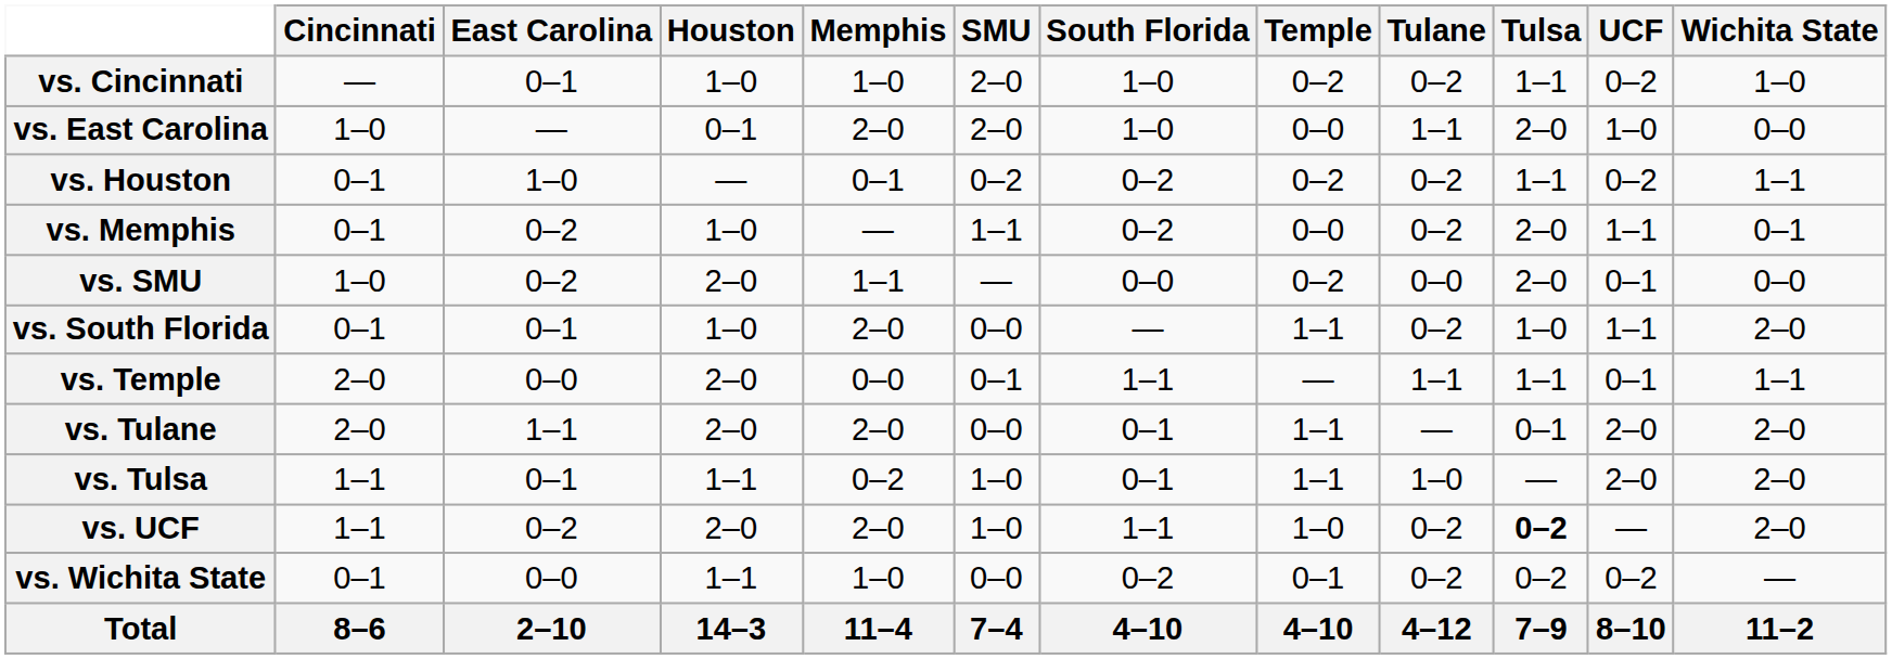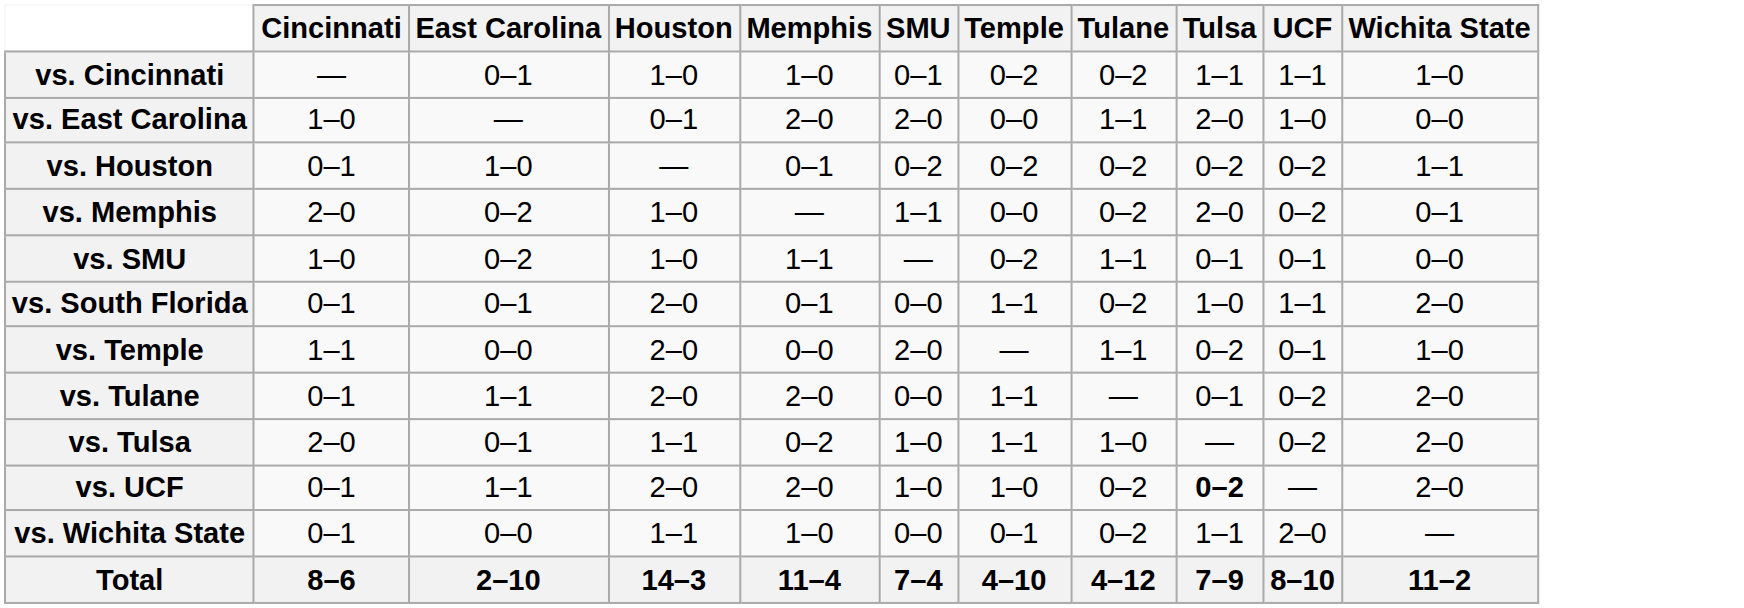- column: South Florida | 1–0 | 1–0 | 0–2 | 0–2 | 0–0 | — | 1–1 | 0–1 | 0–1 | 1–1 | 0–2 | 4–10
vs. Cincinnati | SMU: 2–0 -> 0–1
vs. Cincinnati | UCF: 0–2 -> 1–1
vs. Houston | Tulsa: 1–1 -> 0–2
vs. Memphis | Cincinnati: 0–1 -> 2–0
vs. Memphis | UCF: 1–1 -> 0–2
vs. SMU | Houston: 2–0 -> 1–0
vs. SMU | Tulane: 0–0 -> 1–1
vs. SMU | Tulsa: 2–0 -> 0–1
vs. South Florida | Houston: 1–0 -> 2–0
vs. South Florida | Memphis: 2–0 -> 0–1
vs. Temple | Cincinnati: 2–0 -> 1–1
vs. Temple | SMU: 0–1 -> 2–0
vs. Temple | Tulsa: 1–1 -> 0–2
vs. Temple | Wichita State: 1–1 -> 1–0
vs. Tulane | Cincinnati: 2–0 -> 0–1
vs. Tulane | UCF: 2–0 -> 0–2
vs. Tulsa | Cincinnati: 1–1 -> 2–0
vs. Tulsa | UCF: 2–0 -> 0–2
vs. UCF | Cincinnati: 1–1 -> 0–1
vs. UCF | East Carolina: 0–2 -> 1–1
vs. Wichita State | Tulsa: 0–2 -> 1–1
vs. Wichita State | UCF: 0–2 -> 2–0
